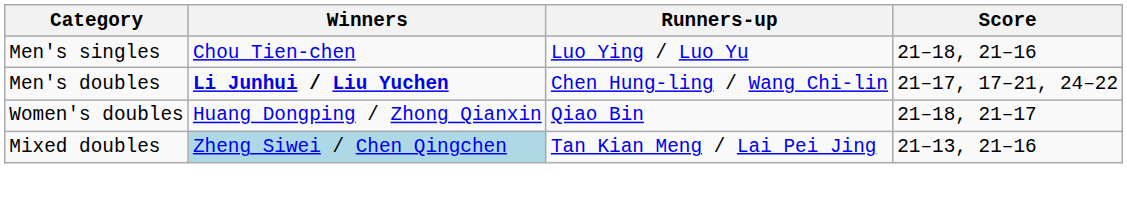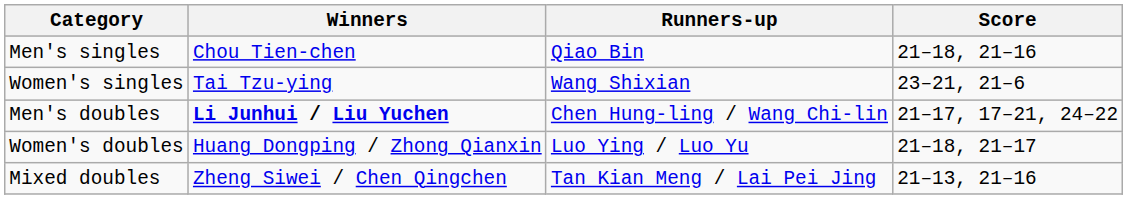Men's singles | Runners-up: Luo Ying / Luo Yu -> Qiao Bin
+ row: Women's singles | Tai Tzu-ying | Wang Shixian | 23–21, 21–6
Women's doubles | Runners-up: Qiao Bin -> Luo Ying / Luo Yu
Mixed doubles | Winners: lightblue background -> no background
